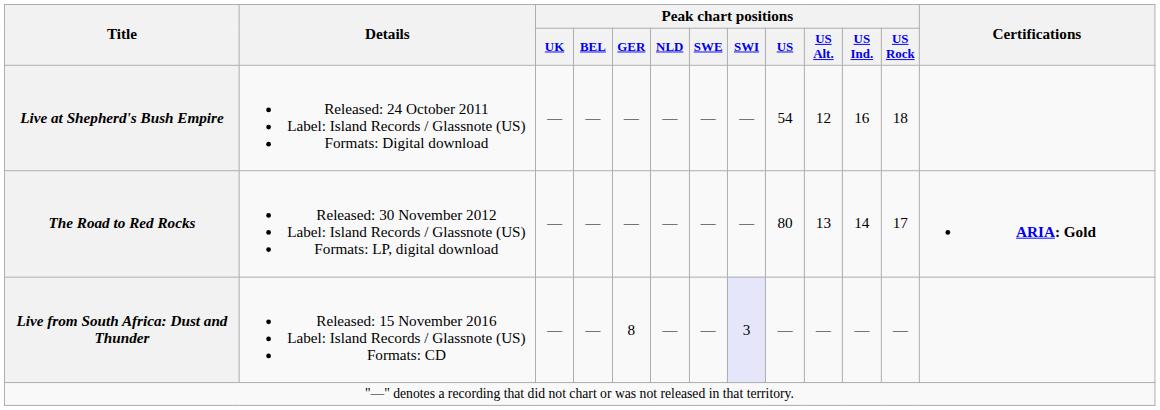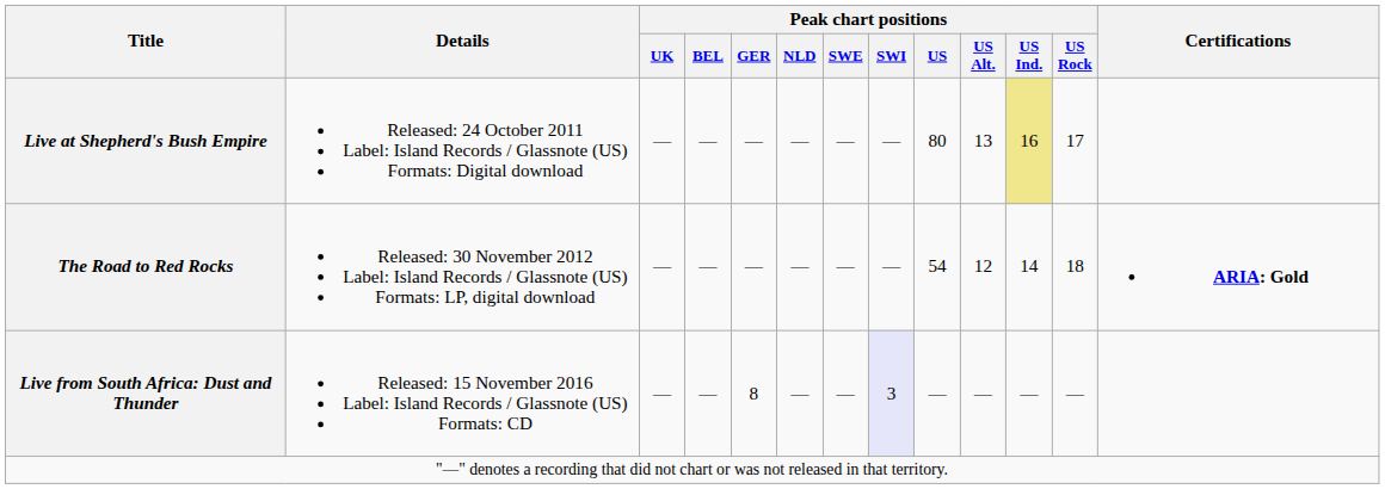Live at Shepherd's Bush Empire | Peak chart positions / US: 54 -> 80
Live at Shepherd's Bush Empire | Peak chart positions / US Alt.: 12 -> 13
Live at Shepherd's Bush Empire | Peak chart positions / US Ind.: no background -> khaki background
Live at Shepherd's Bush Empire | Peak chart positions / US Rock: 18 -> 17
The Road to Red Rocks | Peak chart positions / US: 80 -> 54
The Road to Red Rocks | Peak chart positions / US Alt.: 13 -> 12
The Road to Red Rocks | Peak chart positions / US Rock: 17 -> 18
